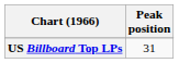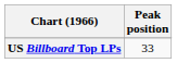US Billboard Top LPs | Peak position: 31 -> 33
